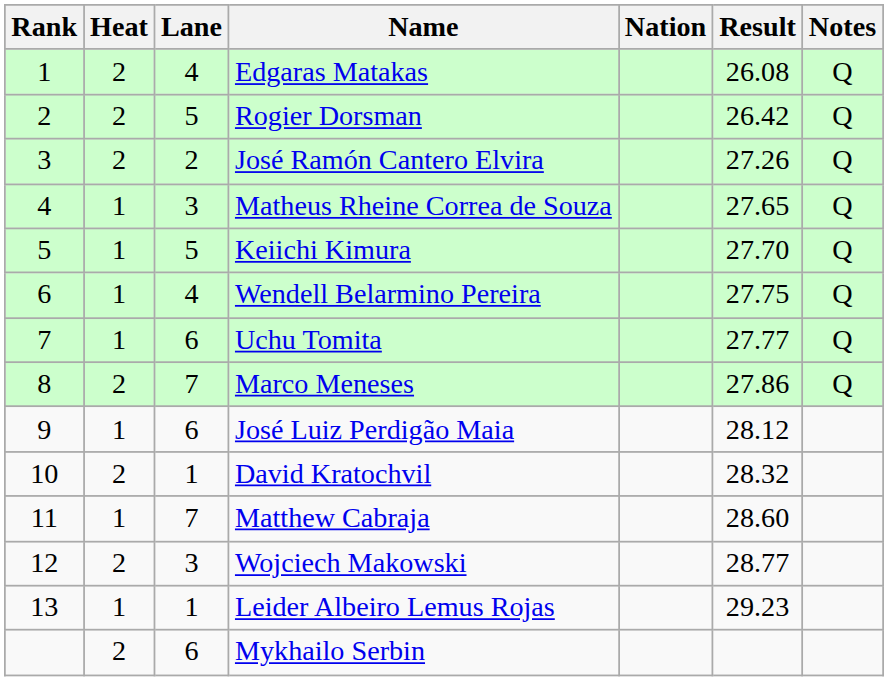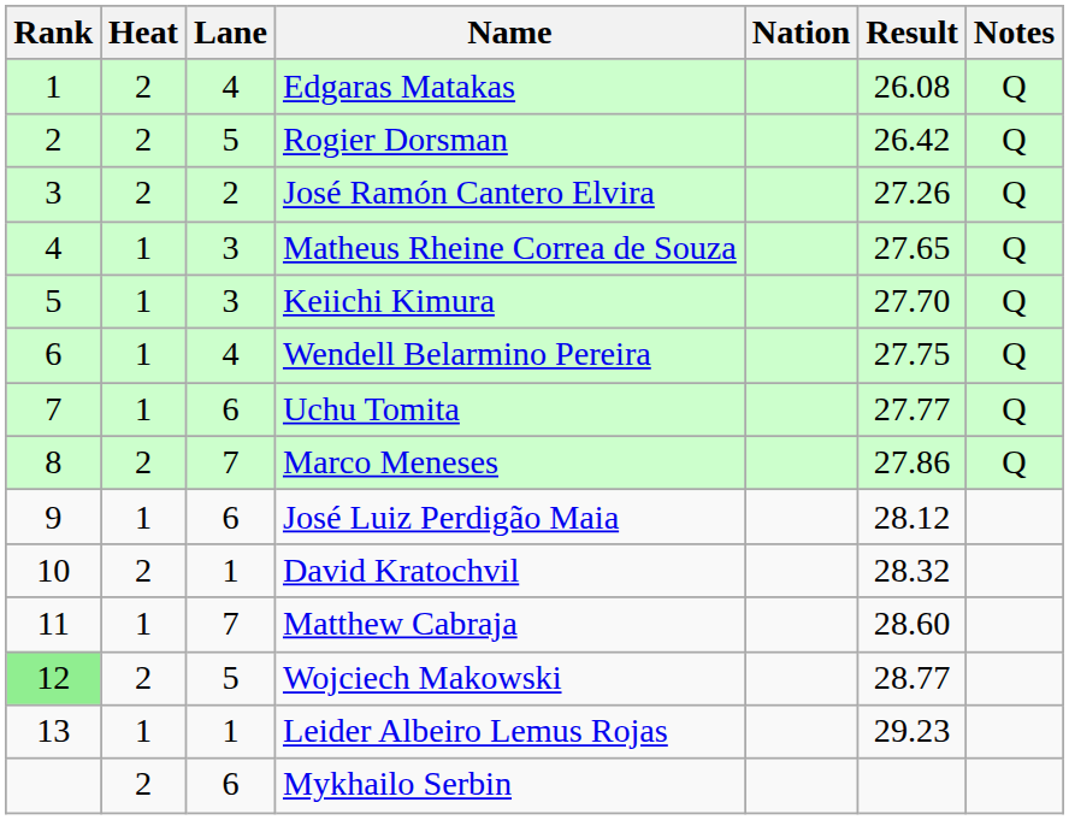Keiichi Kimura | Lane: 5 -> 3
Wojciech Makowski | Rank: no background -> lightgreen background
Wojciech Makowski | Lane: 3 -> 5
